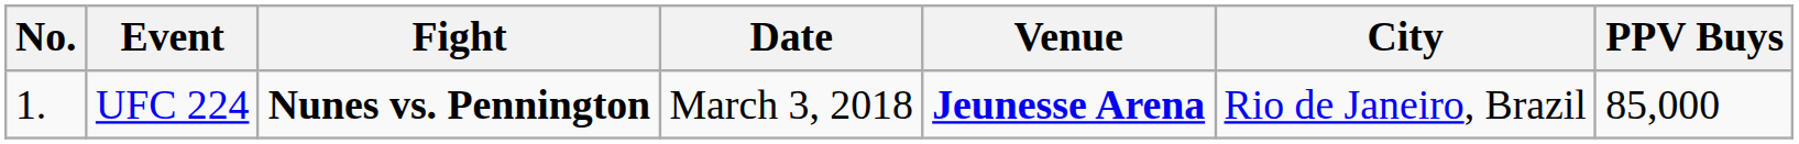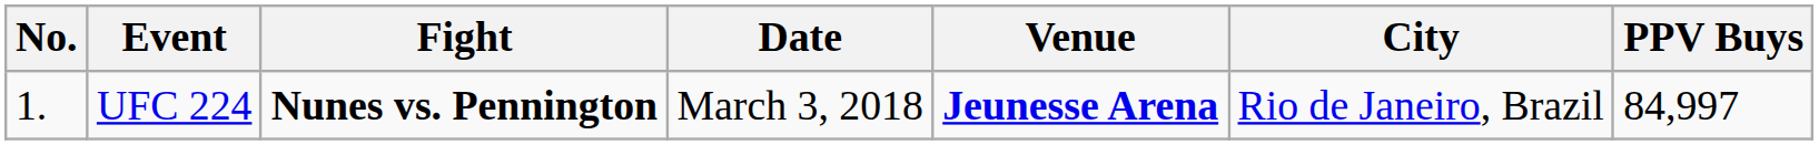UFC 224 | PPV Buys: 85,000 -> 84,997
